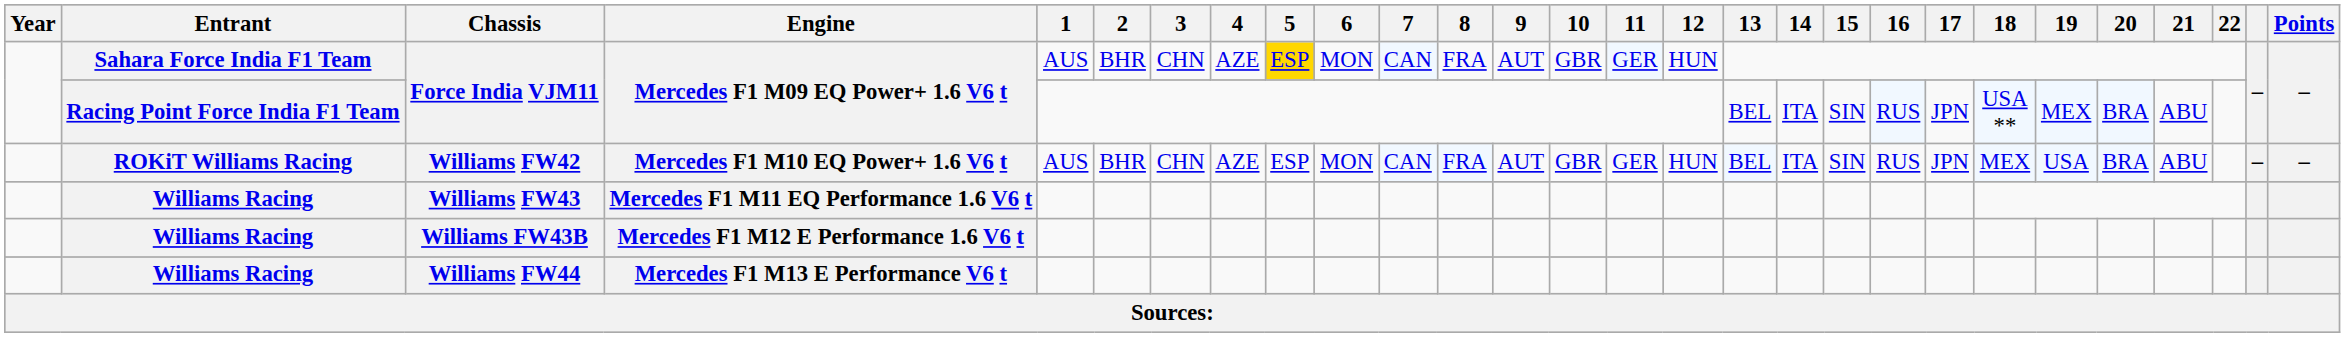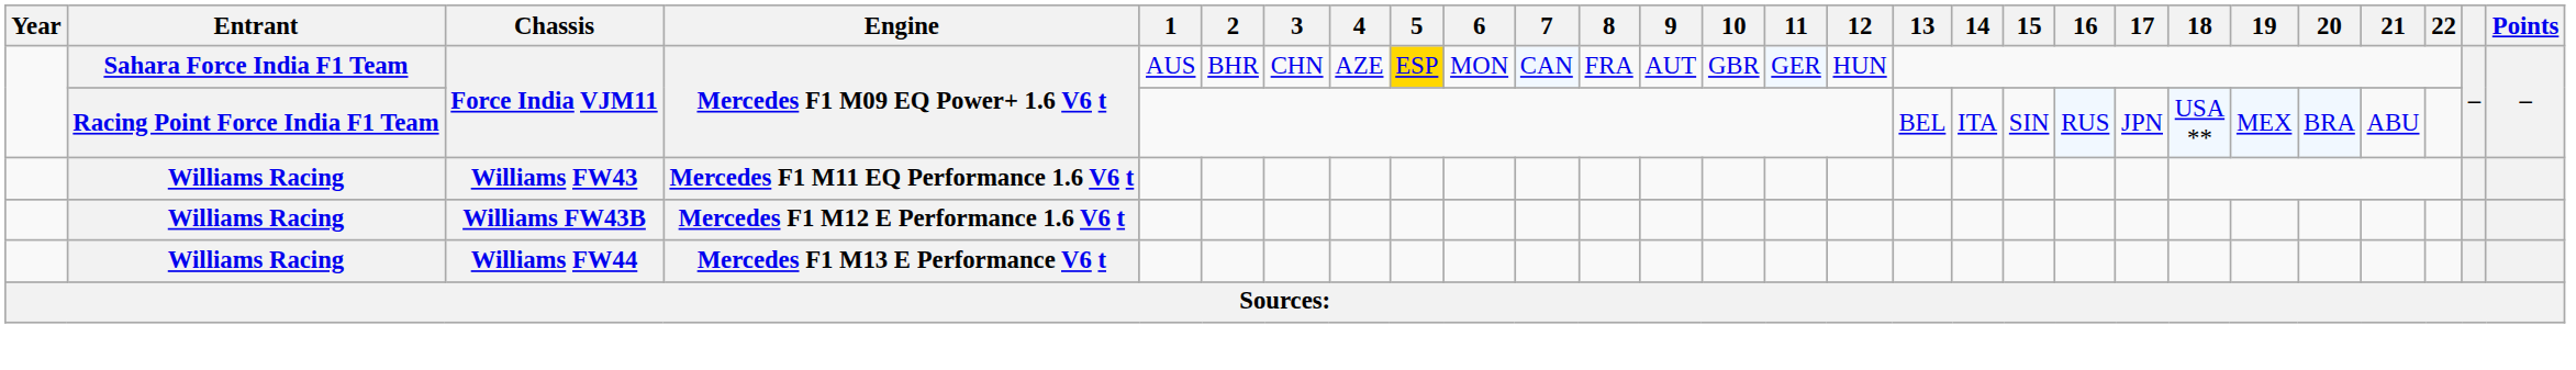- row: ROKiT Williams Racing | Williams FW42 | Mercedes F1 M10 EQ Power+ 1.6 V6 t | AUS | BHR | CHN | AZE | ESP | MON | CAN | FRA | AUT | GBR | GER | HUN | BEL | ITA | SIN | RUS | JPN | MEX | USA | BRA | ABU | – | –
